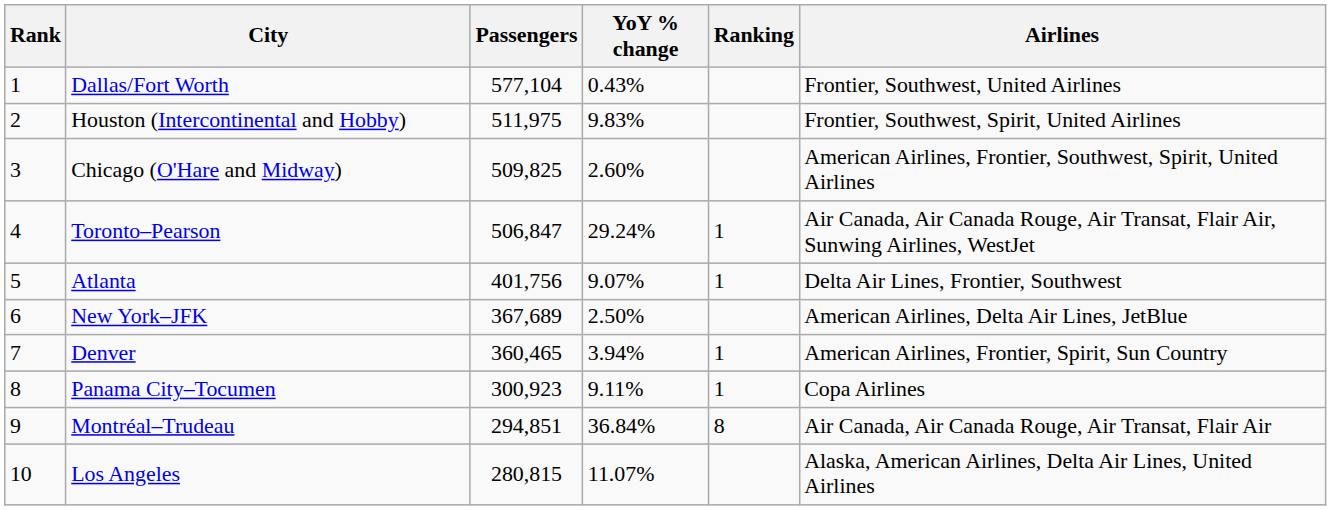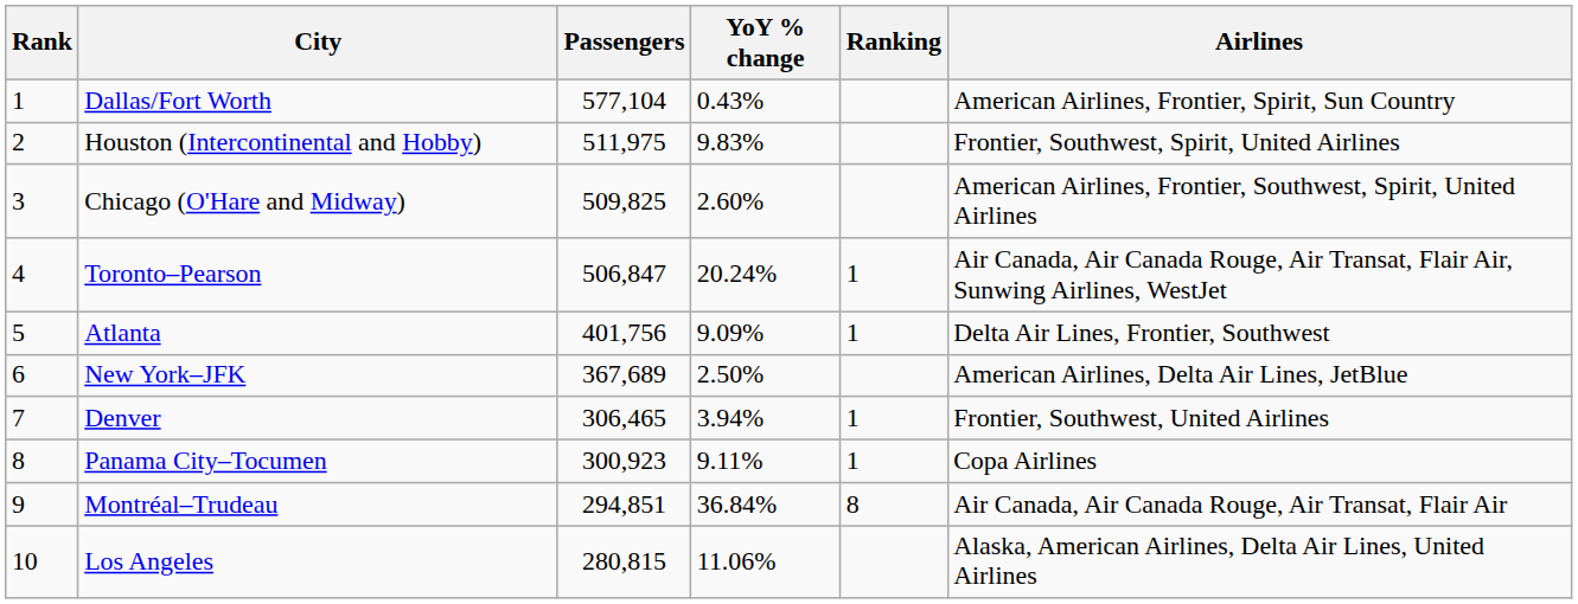Dallas/Fort Worth | Airlines: Frontier, Southwest, United Airlines -> American Airlines, Frontier, Spirit, Sun Country
Toronto–Pearson | YoY % change: 29.24% -> 20.24%
Atlanta | YoY % change: 9.07% -> 9.09%
Denver | Passengers: 360,465 -> 306,465
Denver | Airlines: American Airlines, Frontier, Spirit, Sun Country -> Frontier, Southwest, United Airlines
Los Angeles | YoY % change: 11.07% -> 11.06%
